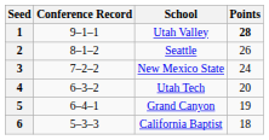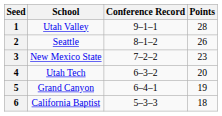columns swapped: School <-> Conference Record
1 | Points: bold -> normal
3 | Points: 24 -> 23
